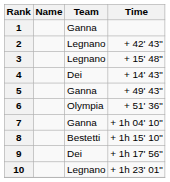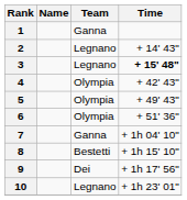2 | Time: + 42' 43" -> + 14' 43"
3 | Time: normal -> bold
4 | Team: Dei -> Olympia
4 | Time: + 14' 43" -> + 42' 43"
5 | Team: Ganna -> Olympia
